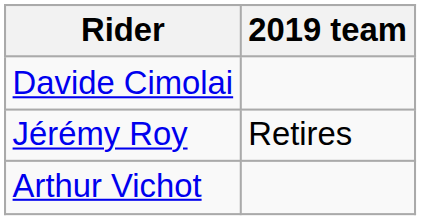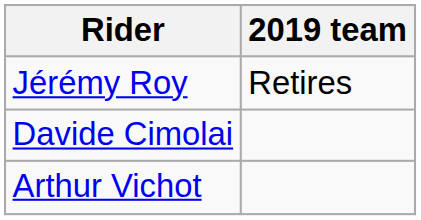rows swapped: Davide Cimolai <-> Jérémy Roy
